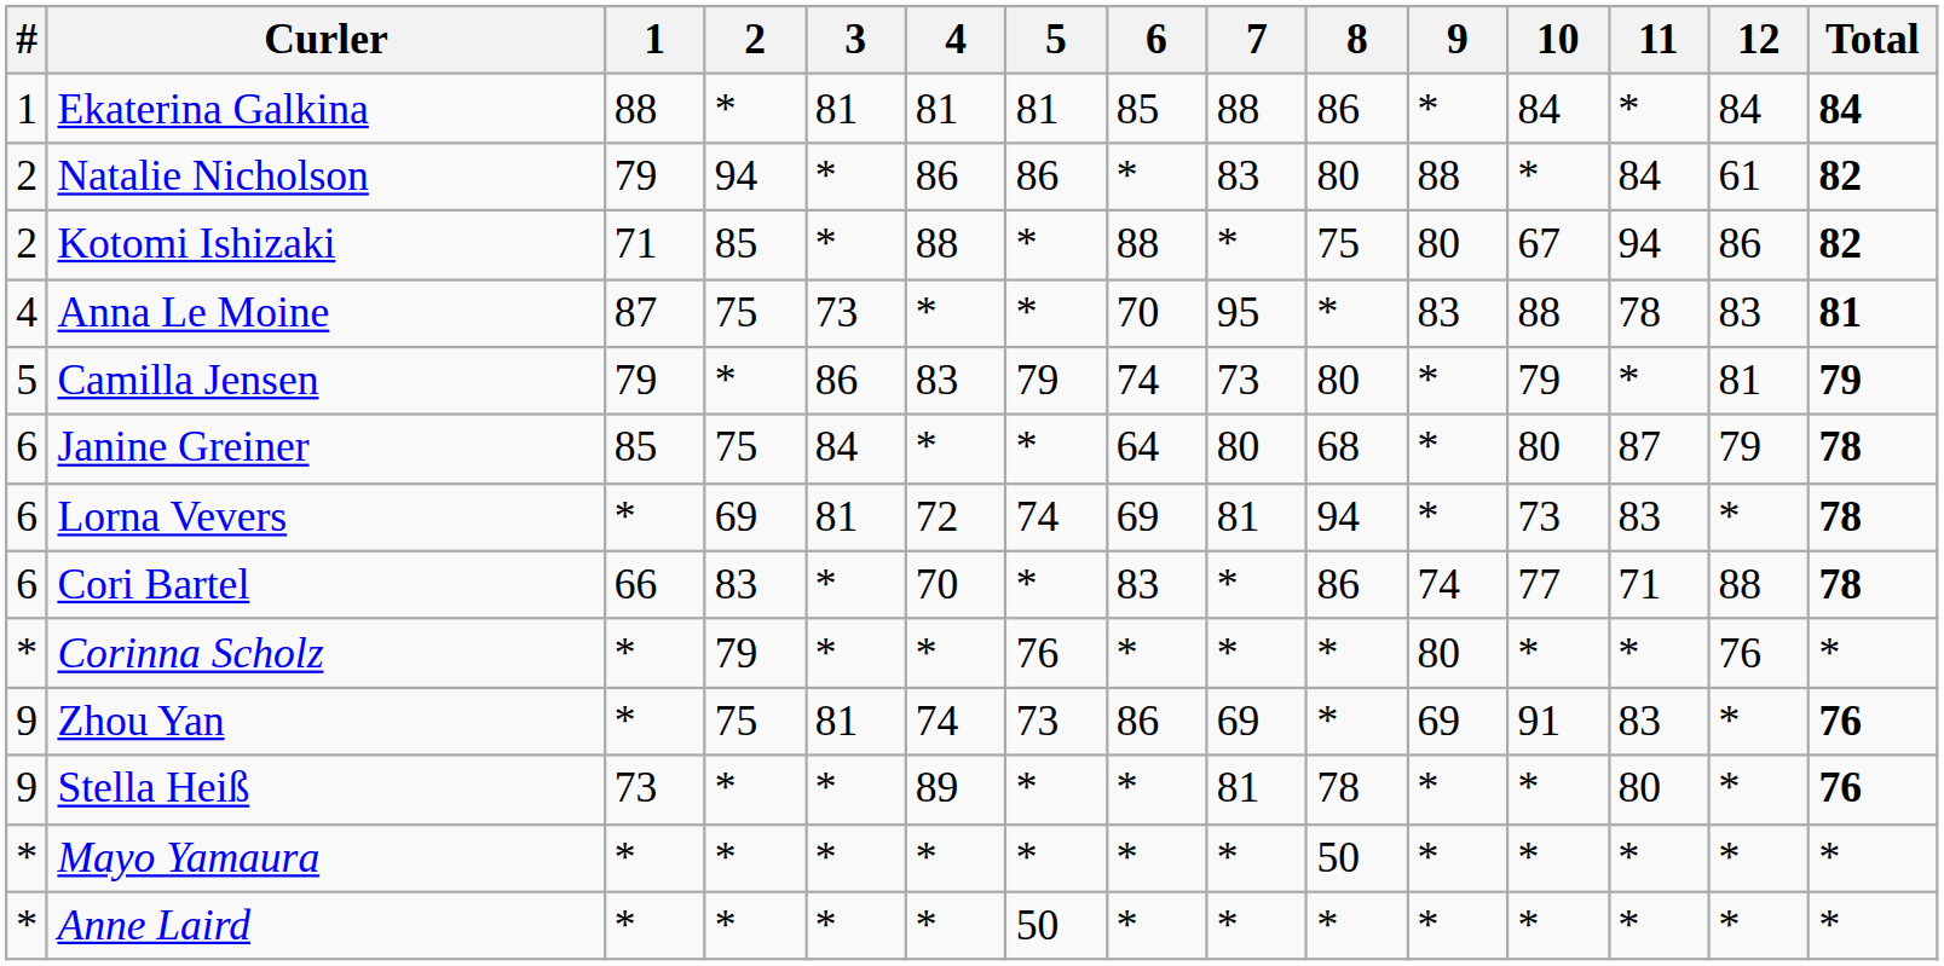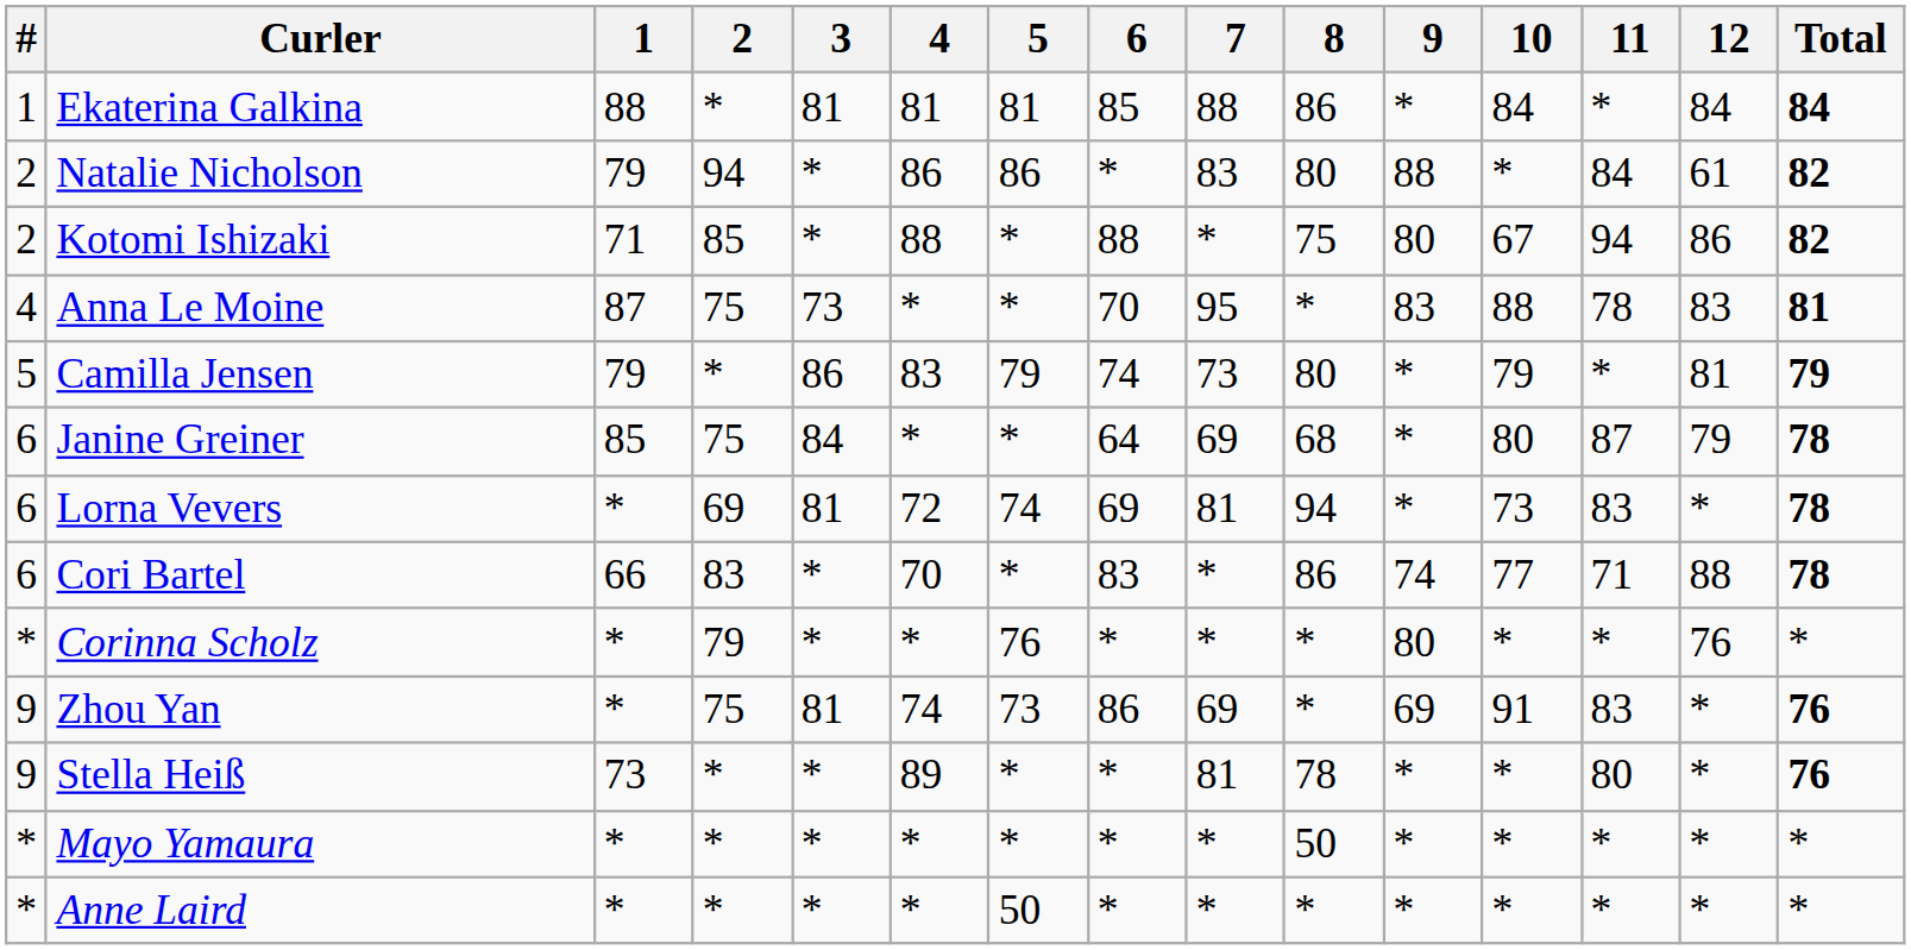Janine Greiner | 7: 80 -> 69
